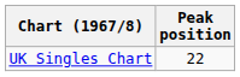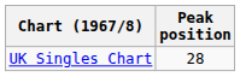UK Singles Chart | Peak position: 22 -> 28
